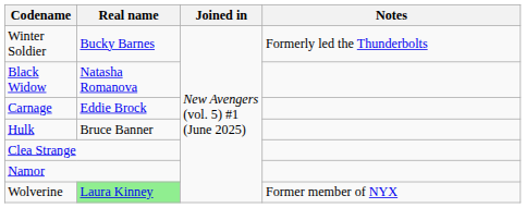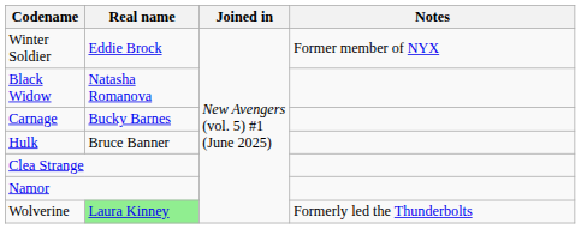Winter Soldier | Real name: Bucky Barnes -> Eddie Brock
Winter Soldier | Notes: Formerly led the Thunderbolts -> Former member of NYX
Carnage | Real name: Eddie Brock -> Bucky Barnes
Wolverine | Notes: Former member of NYX -> Formerly led the Thunderbolts
